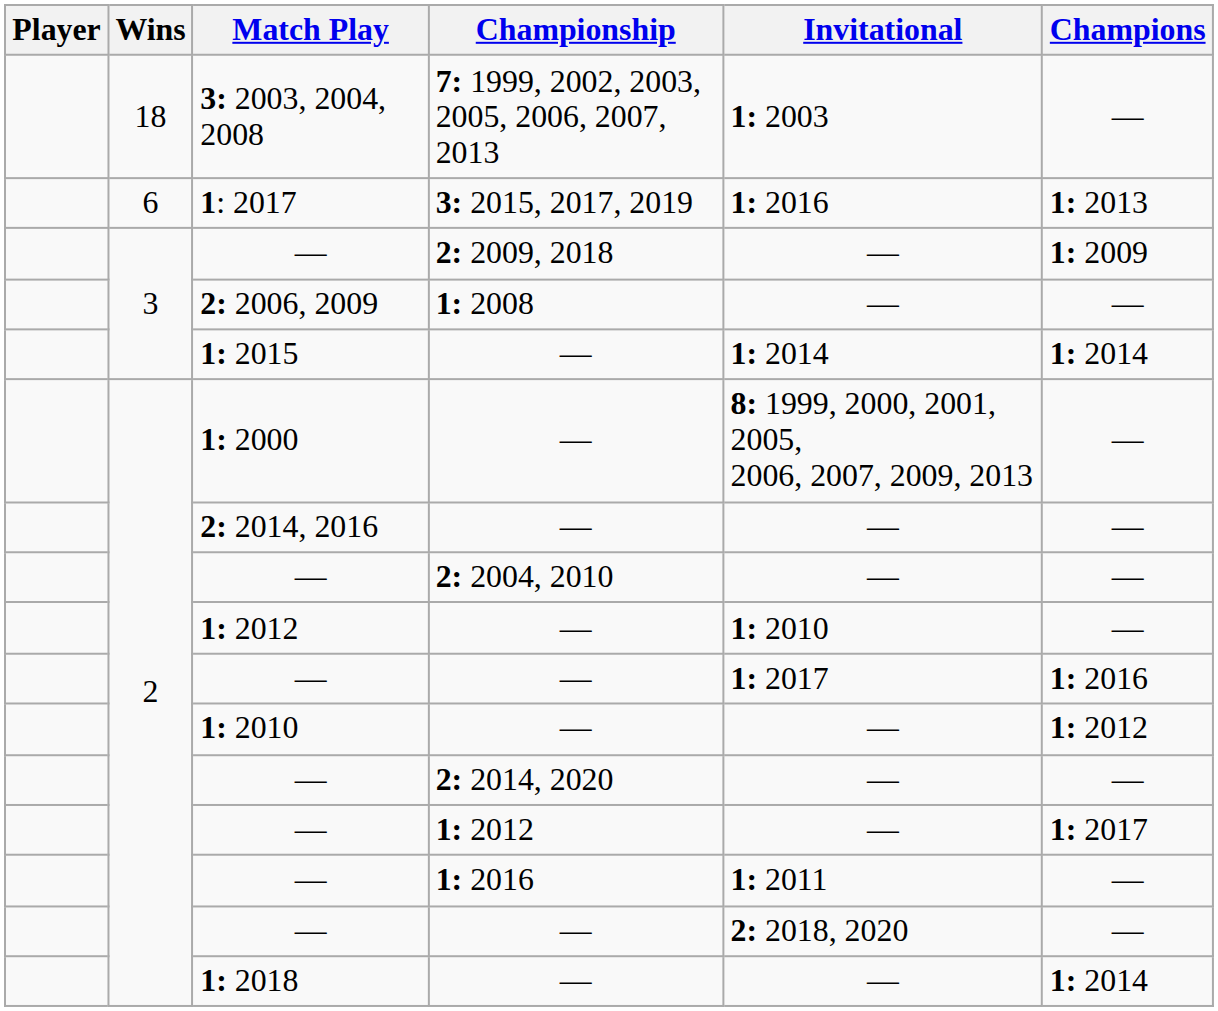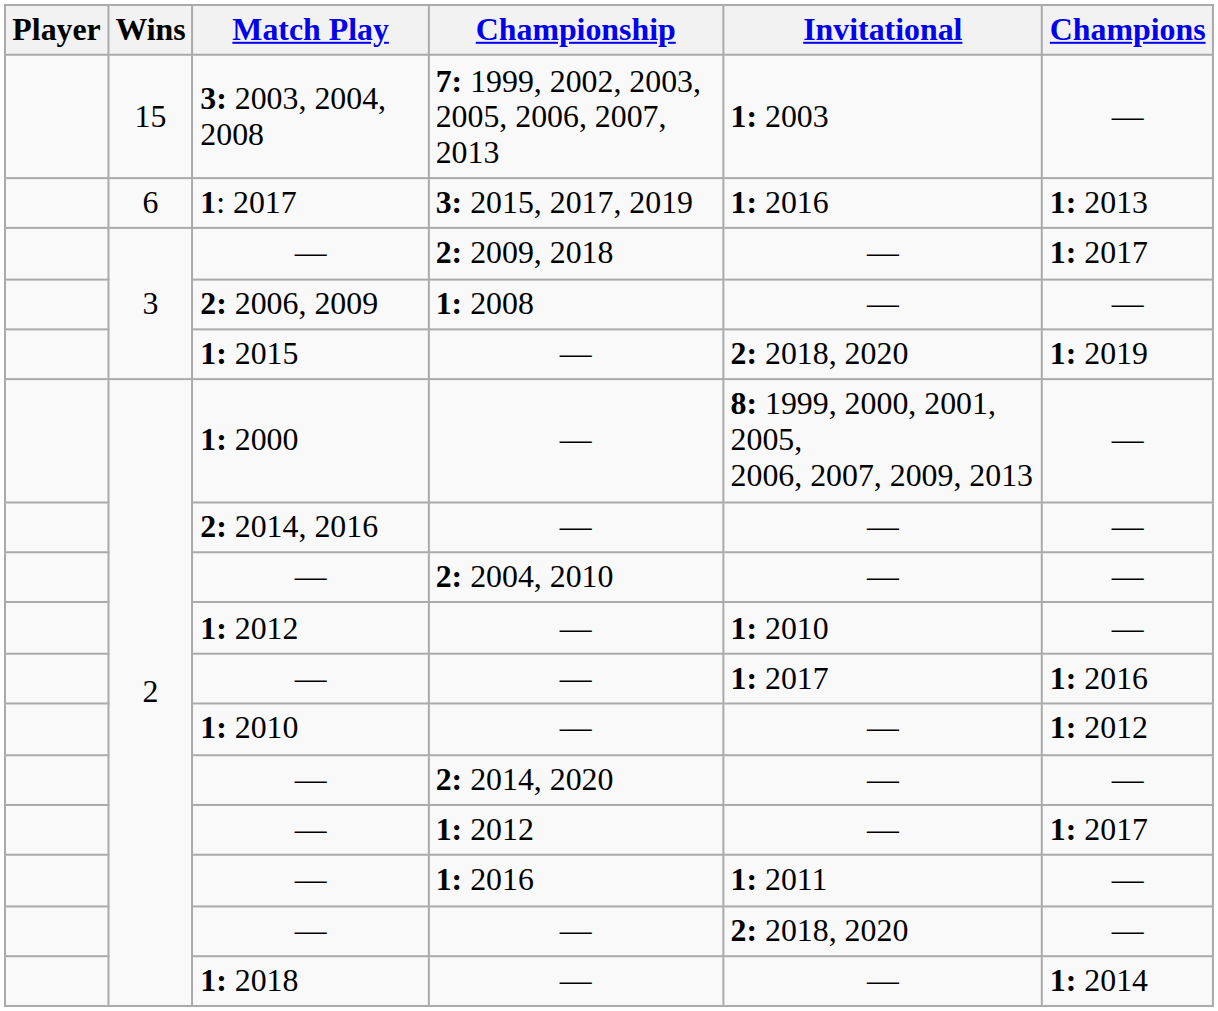3: 2003, 2004, 2008 | Wins: 18 -> 15
— / 2: 2009, 2018 | Champions: 1: 2009 -> 1: 2017
1: 2015 | Invitational: 1: 2014 -> 2: 2018, 2020
1: 2015 | Champions: 1: 2014 -> 1: 2019
